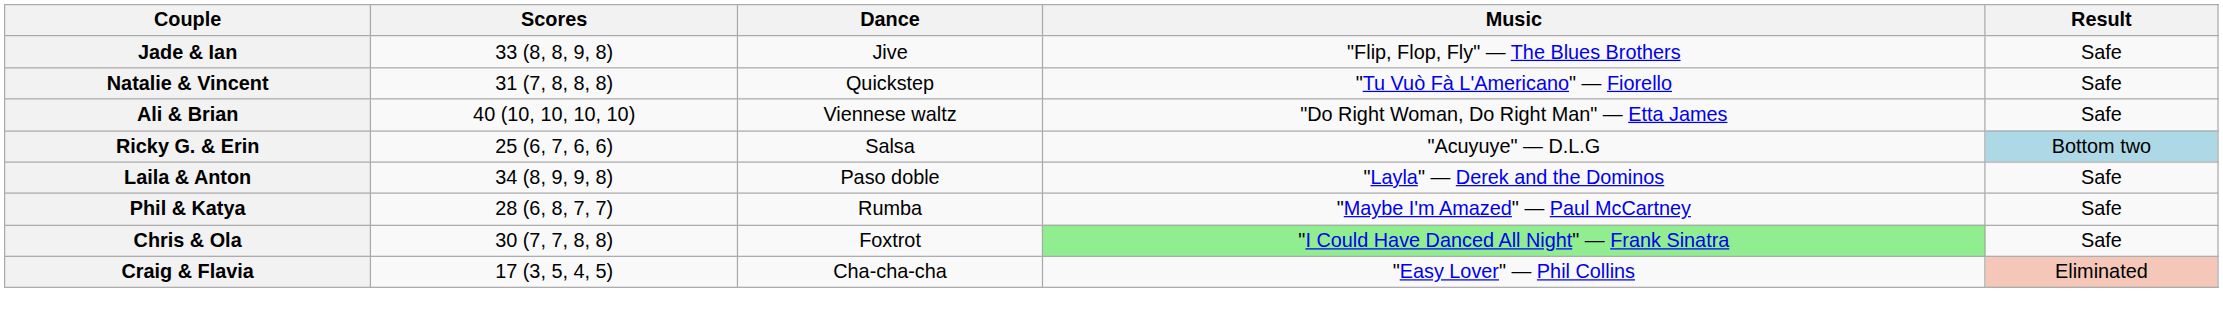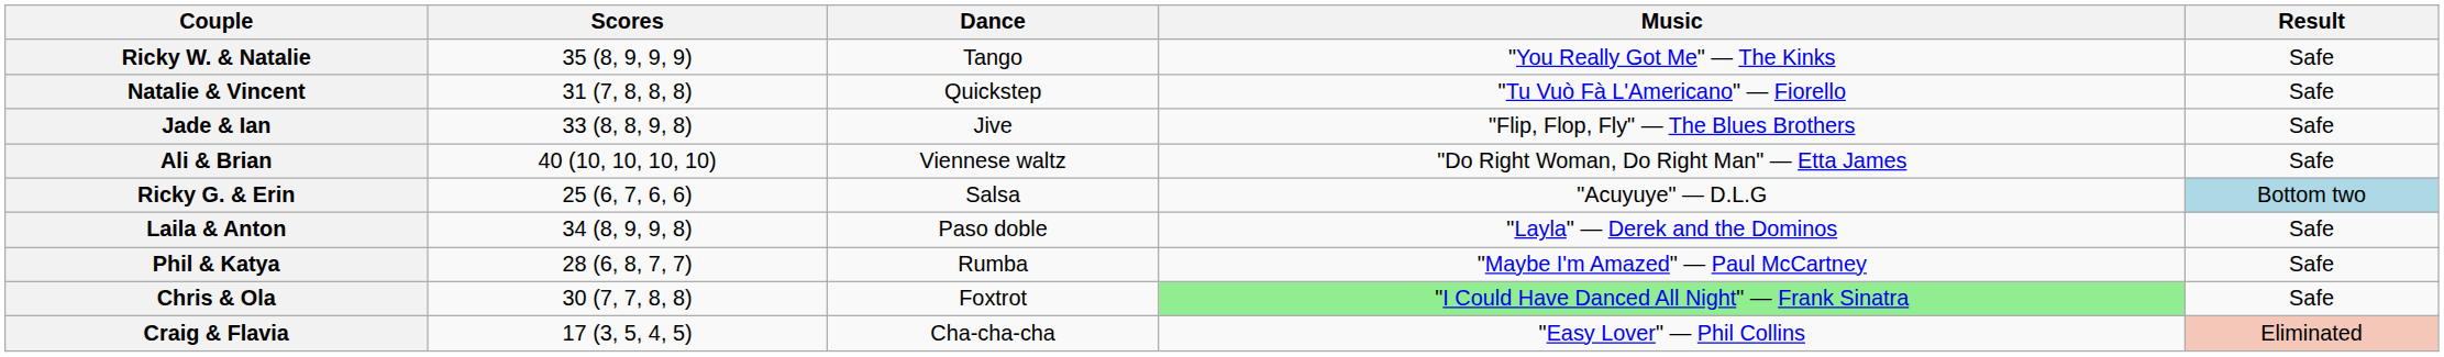+ row: Ricky W. & Natalie | 35 (8, 9, 9, 9) | Tango | "You Really Got Me" — The Kinks | Safe
rows swapped: Natalie & Vincent <-> Jade & Ian
